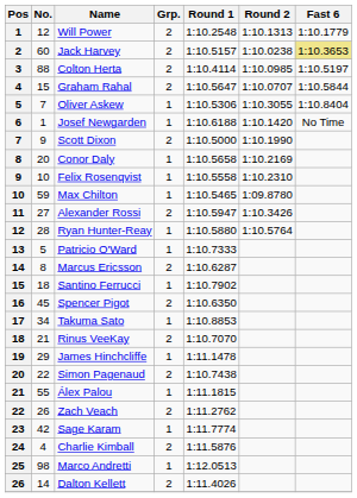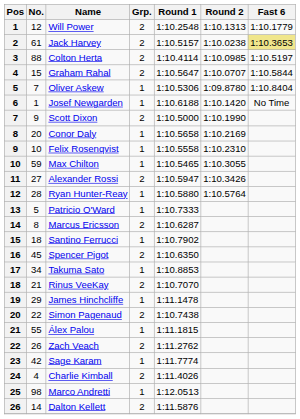Jack Harvey | No.: 60 -> 61
Oliver Askew | Round 2: 1:10.3055 -> 1:09.8780
Max Chilton | Round 2: 1:09.8780 -> 1:10.3055
Charlie Kimball | Round 1: 1:11.5876 -> 1:11.4026
Dalton Kellett | Round 1: 1:11.4026 -> 1:11.5876
